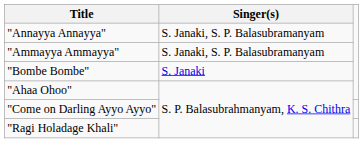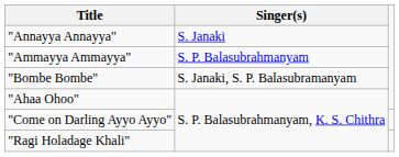"Annayya Annayya" | Singer(s): S. Janaki, S. P. Balasubramanyam -> S. Janaki
"Ammayya Ammayya" | Singer(s): S. Janaki, S. P. Balasubramanyam -> S. P. Balasubrahmanyam
"Bombe Bombe" | Singer(s): S. Janaki -> S. Janaki, S. P. Balasubramanyam
